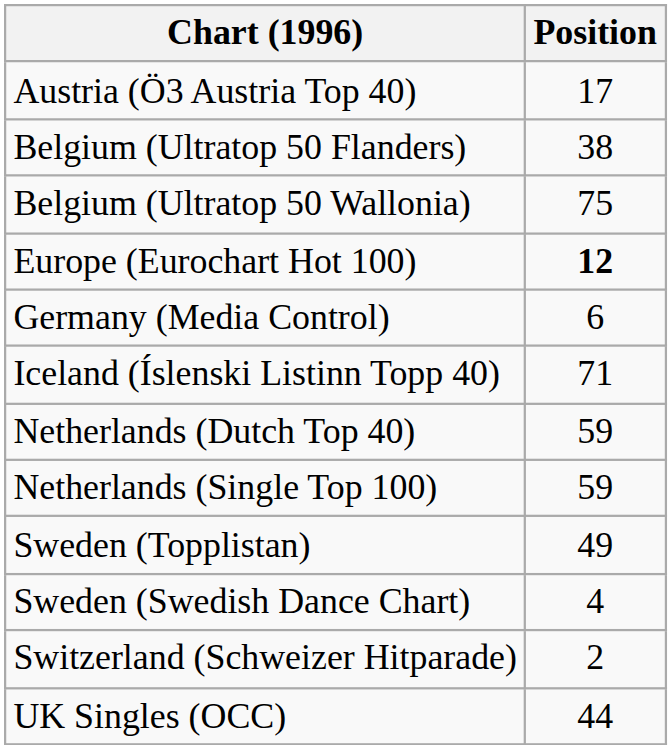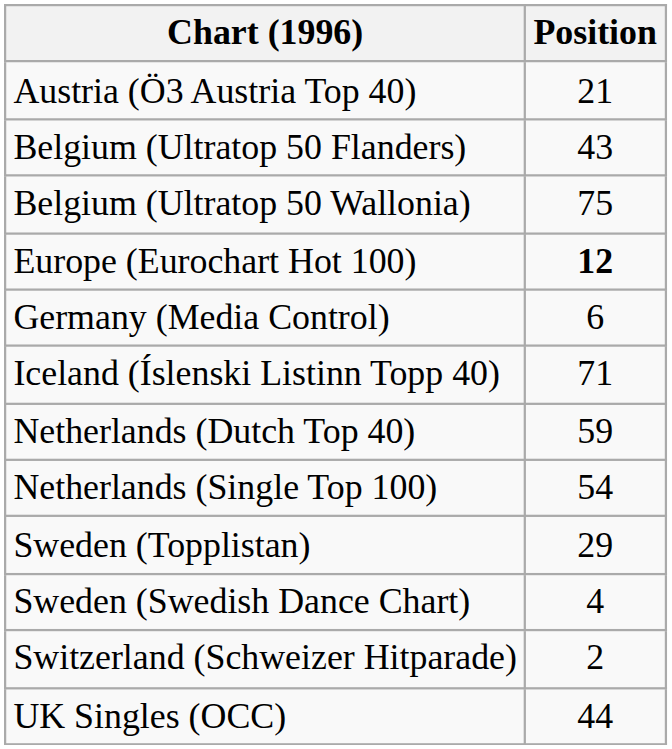Austria (Ö3 Austria Top 40) | Position: 17 -> 21
Belgium (Ultratop 50 Flanders) | Position: 38 -> 43
Netherlands (Single Top 100) | Position: 59 -> 54
Sweden (Topplistan) | Position: 49 -> 29
